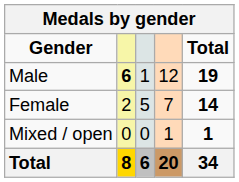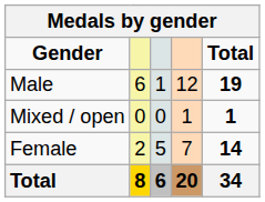Male | column 2: bold -> normal
rows swapped: Female <-> Mixed / open
